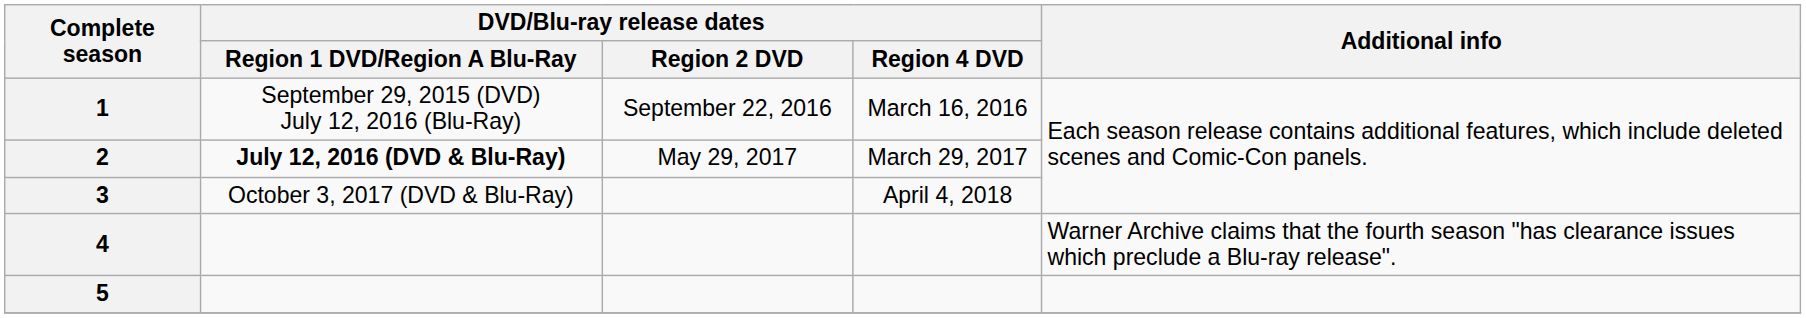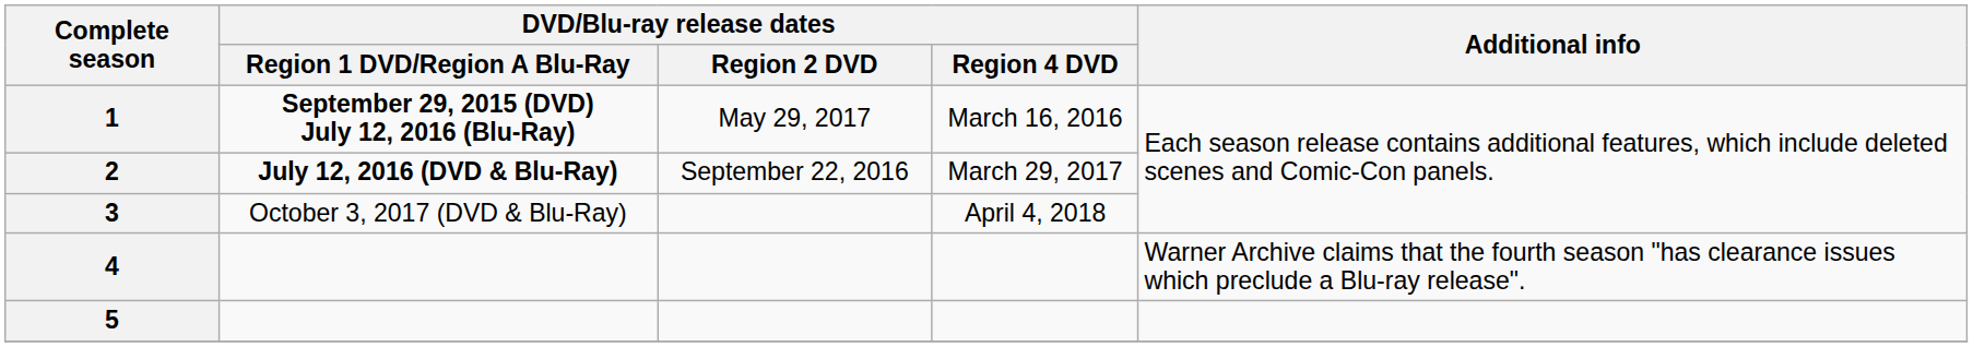1 | DVD/Blu-ray release dates / Region 1 DVD/Region A Blu-Ray: normal -> bold
1 | DVD/Blu-ray release dates / Region 2 DVD: September 22, 2016 -> May 29, 2017
2 | DVD/Blu-ray release dates / Region 2 DVD: May 29, 2017 -> September 22, 2016
